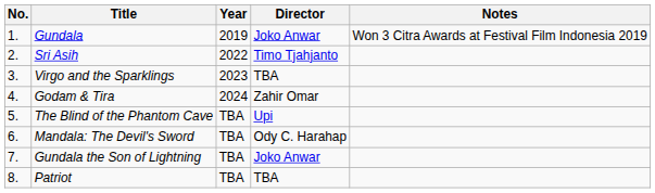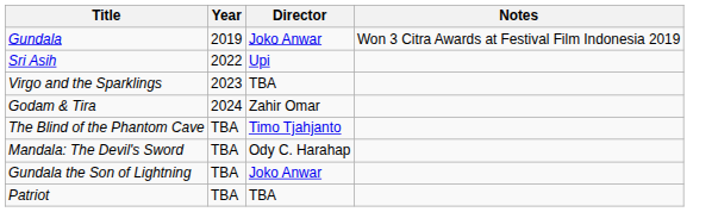- column: No. | 1. | 2. | 3. | 4. | 5. | 6. | 7. | 8.
Sri Asih | Director: Timo Tjahjanto -> Upi
The Blind of the Phantom Cave | Director: Upi -> Timo Tjahjanto
